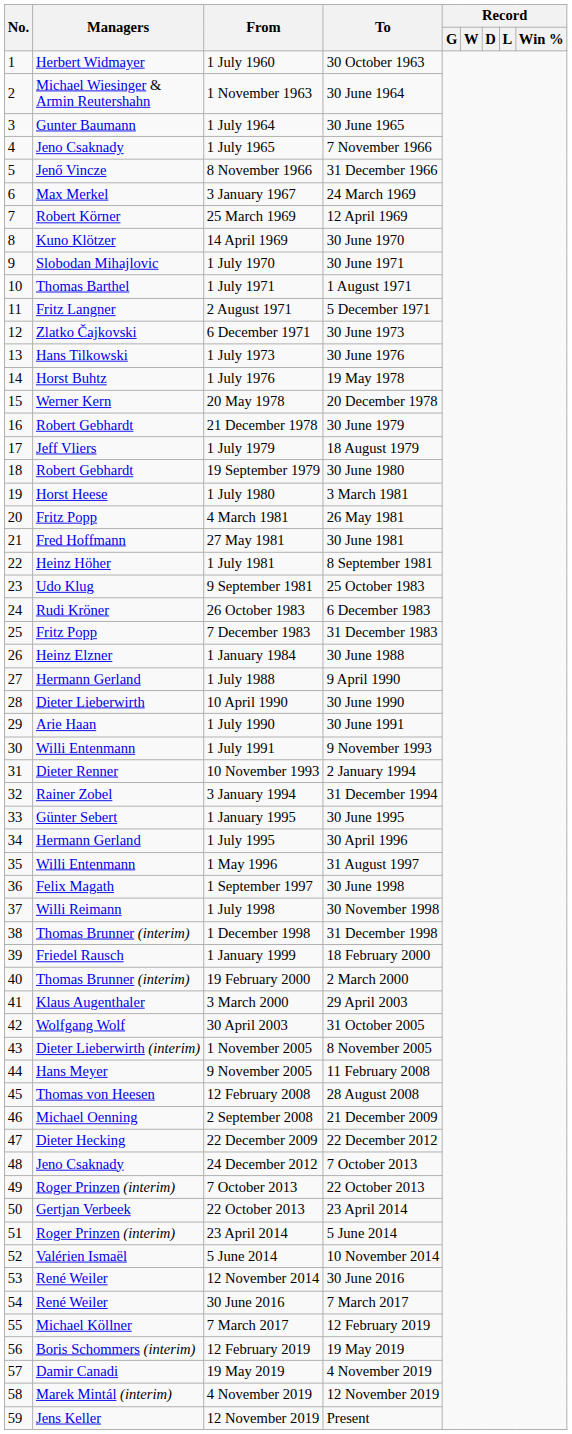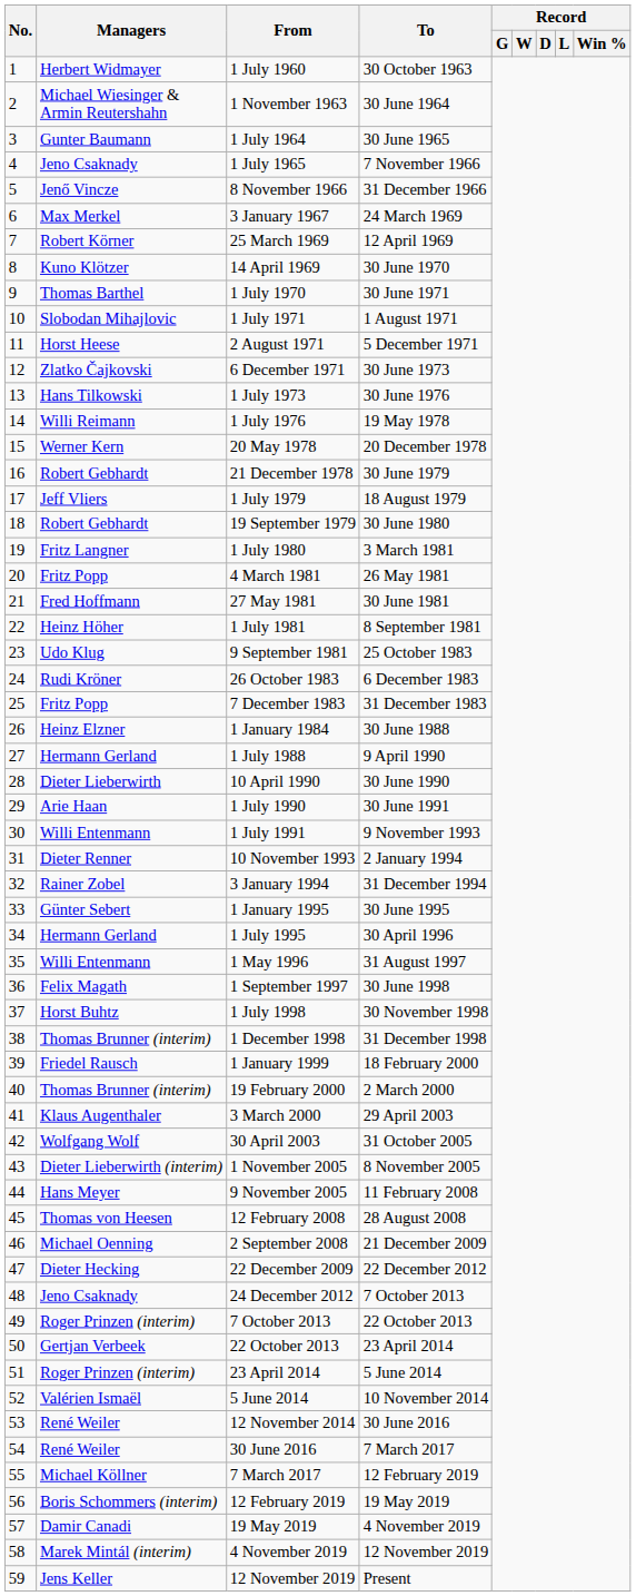1 July 1970 | Managers: Slobodan Mihajlovic -> Thomas Barthel
1 July 1971 | Managers: Thomas Barthel -> Slobodan Mihajlovic
2 August 1971 | Managers: Fritz Langner -> Horst Heese
1 July 1976 | Managers: Horst Buhtz -> Willi Reimann
1 July 1980 | Managers: Horst Heese -> Fritz Langner
1 July 1998 | Managers: Willi Reimann -> Horst Buhtz
